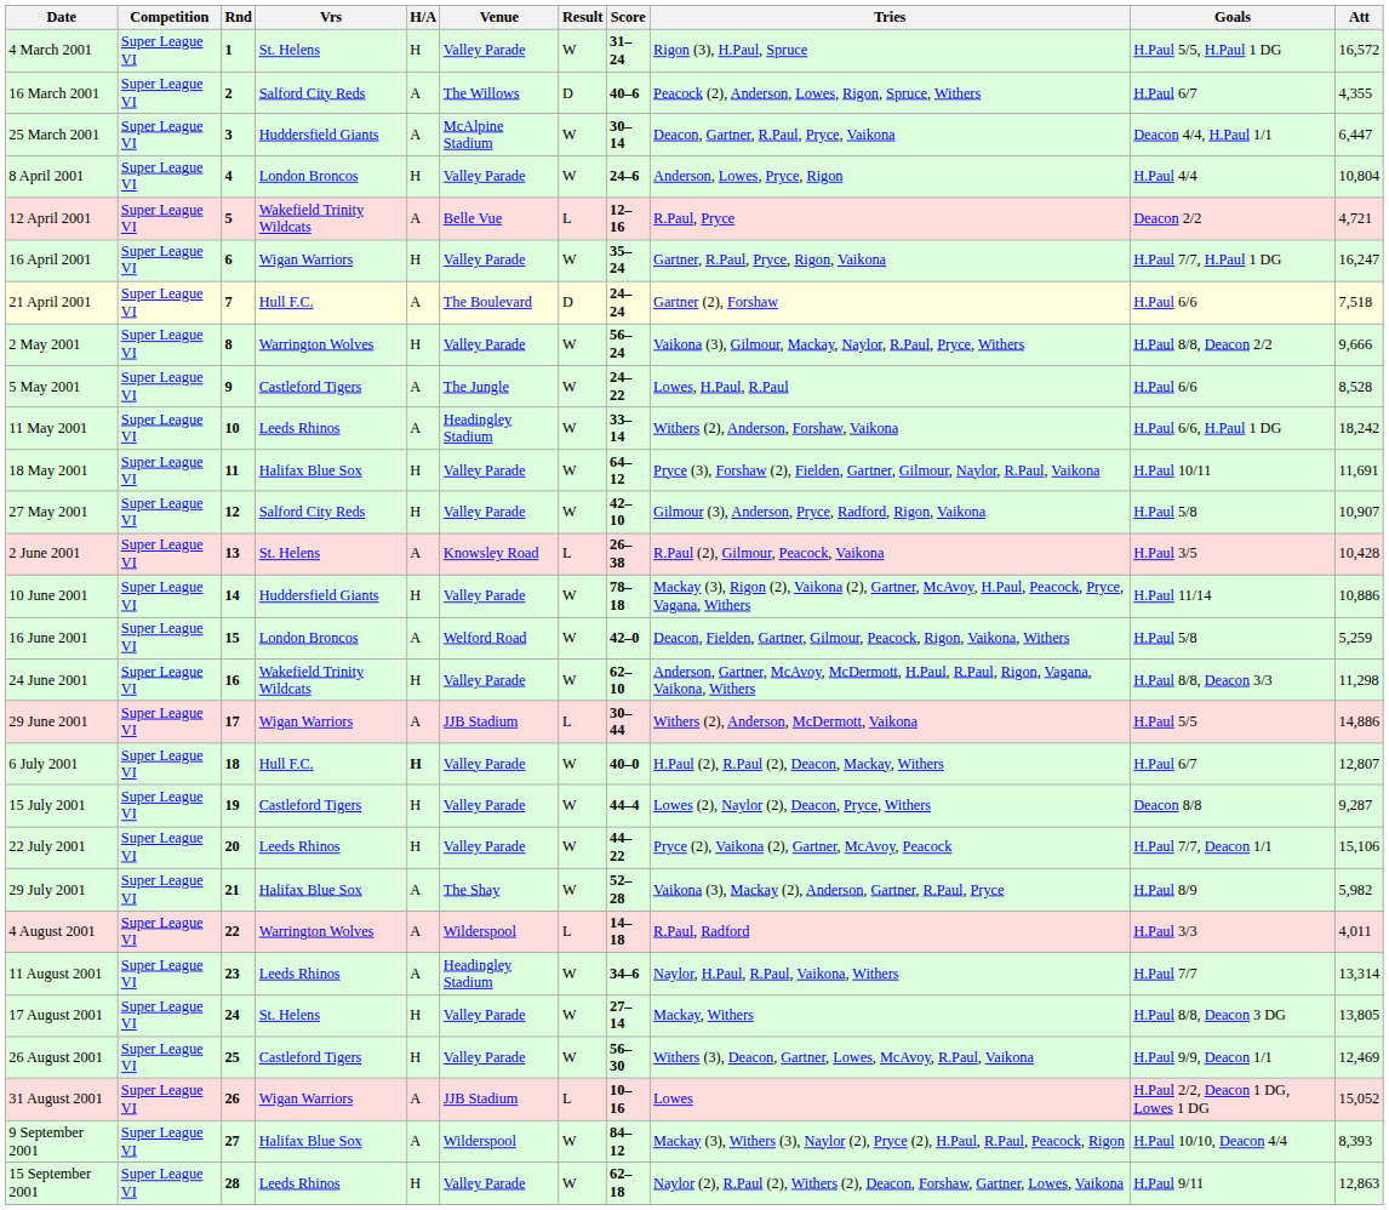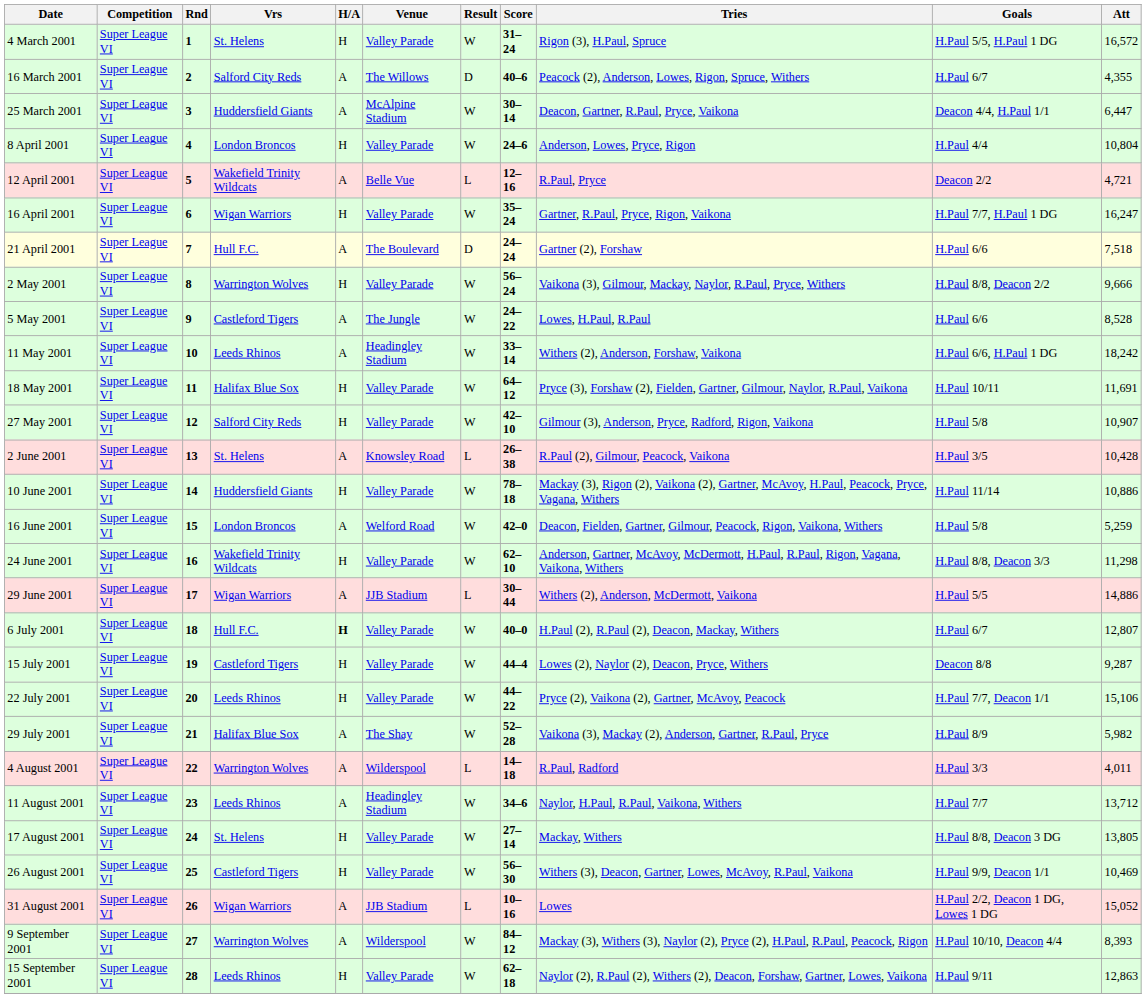11 August 2001 | Att: 13,314 -> 13,712
26 August 2001 | Att: 12,469 -> 10,469
9 September 2001 | Vrs: Halifax Blue Sox -> Warrington Wolves
